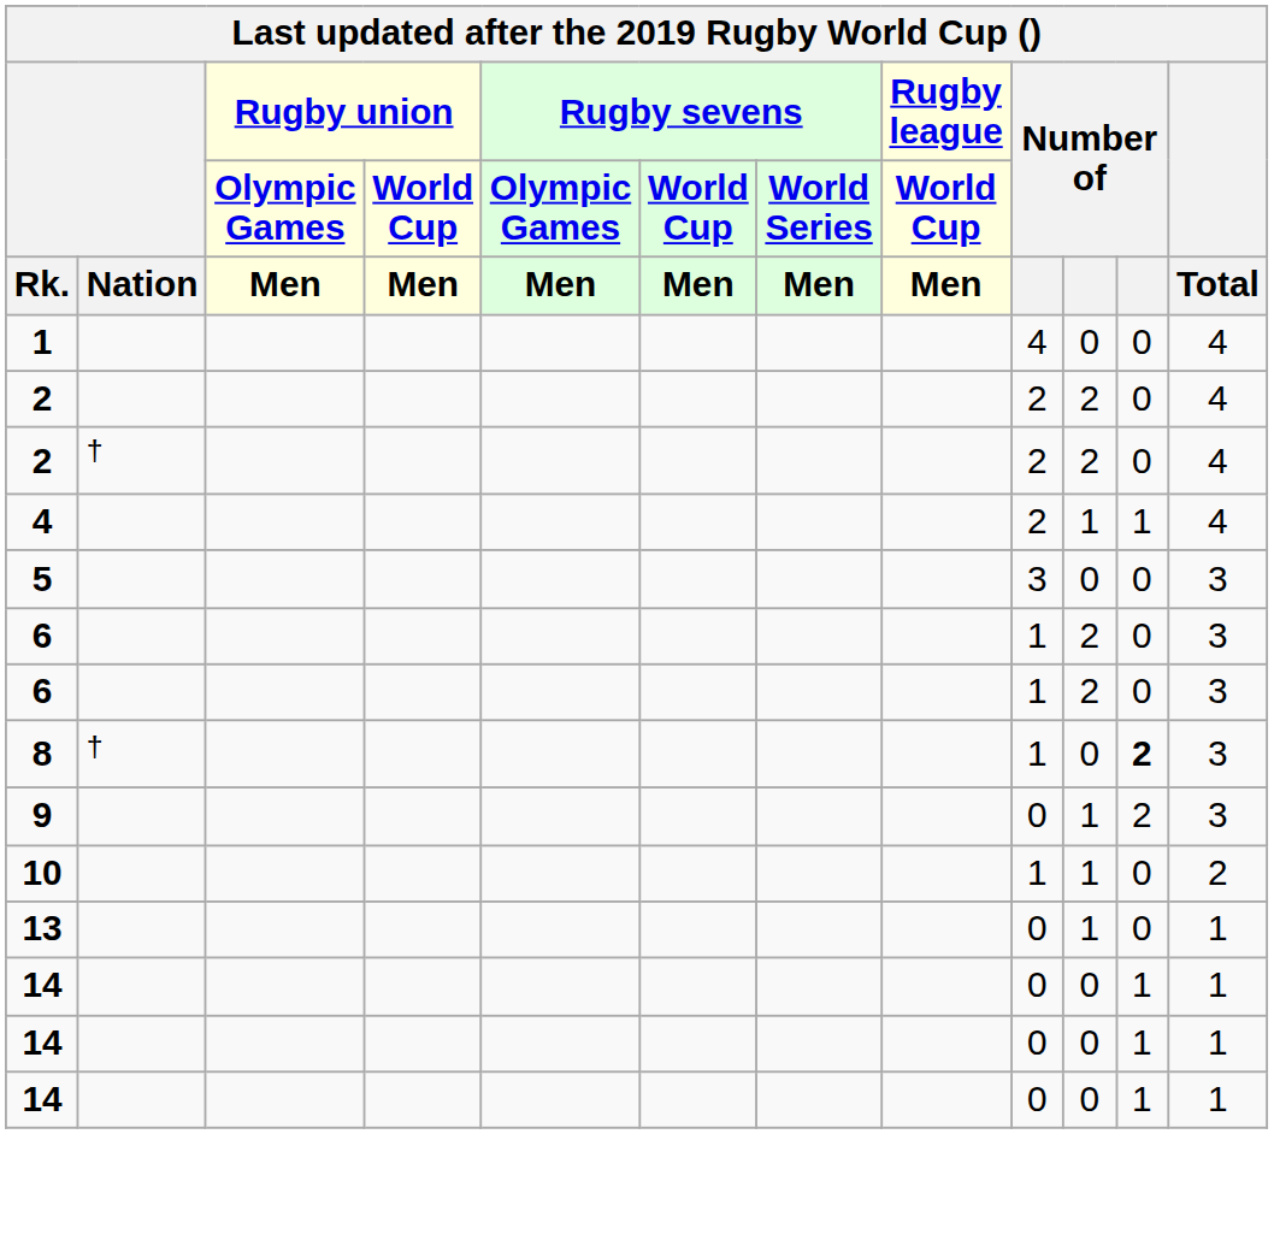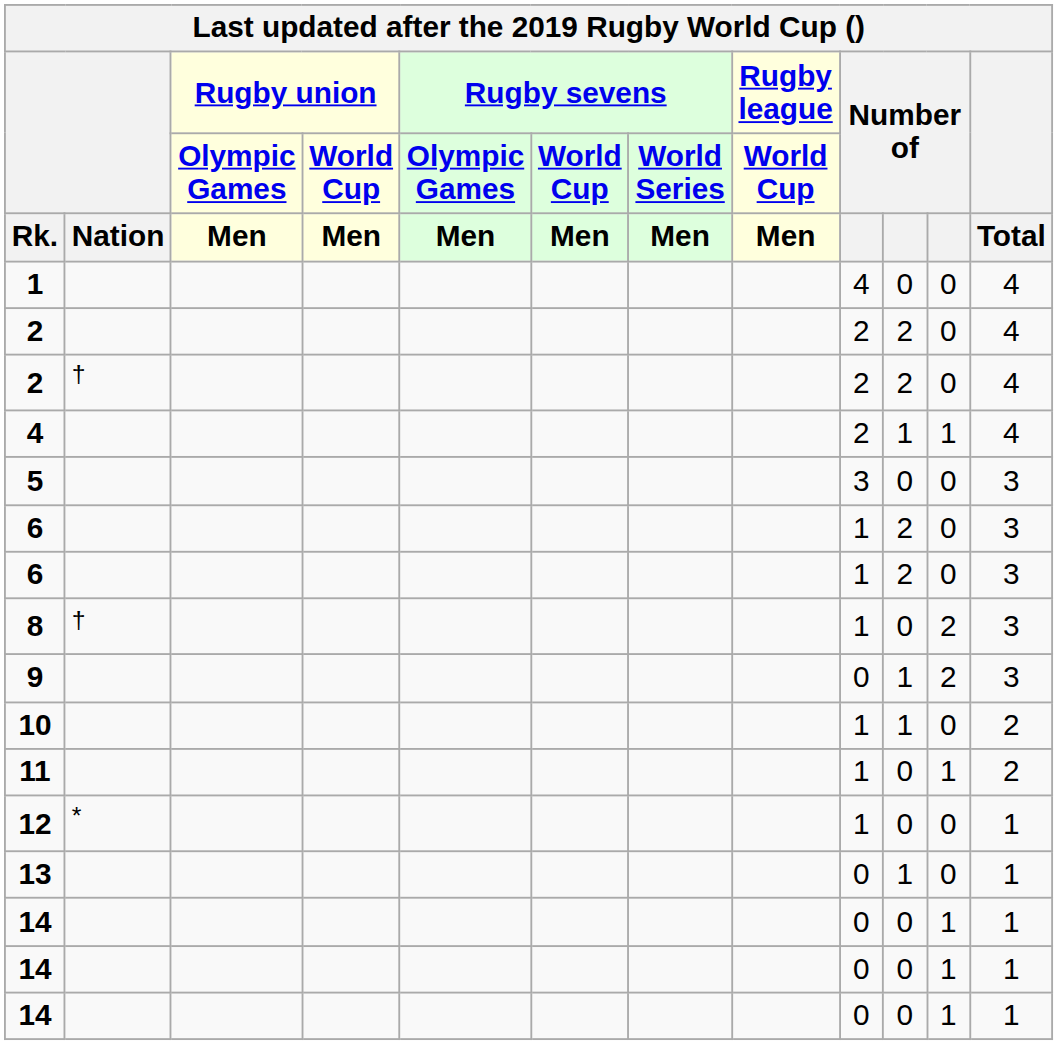8 | column 11: bold -> normal
+ row: 11 | 1 | 0 | 1 | 2
+ row: 12 | * | 1 | 0 | 0 | 1
